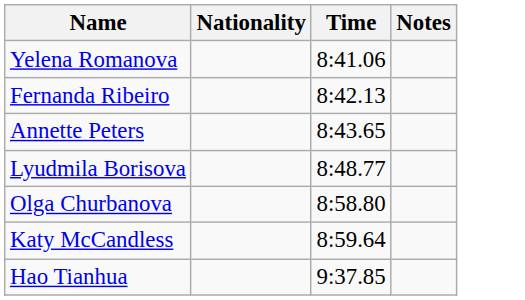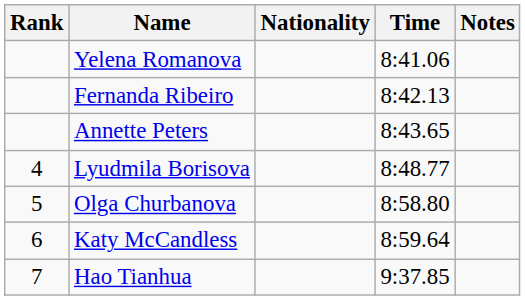+ column: Rank | 4 | 5 | 6 | 7
